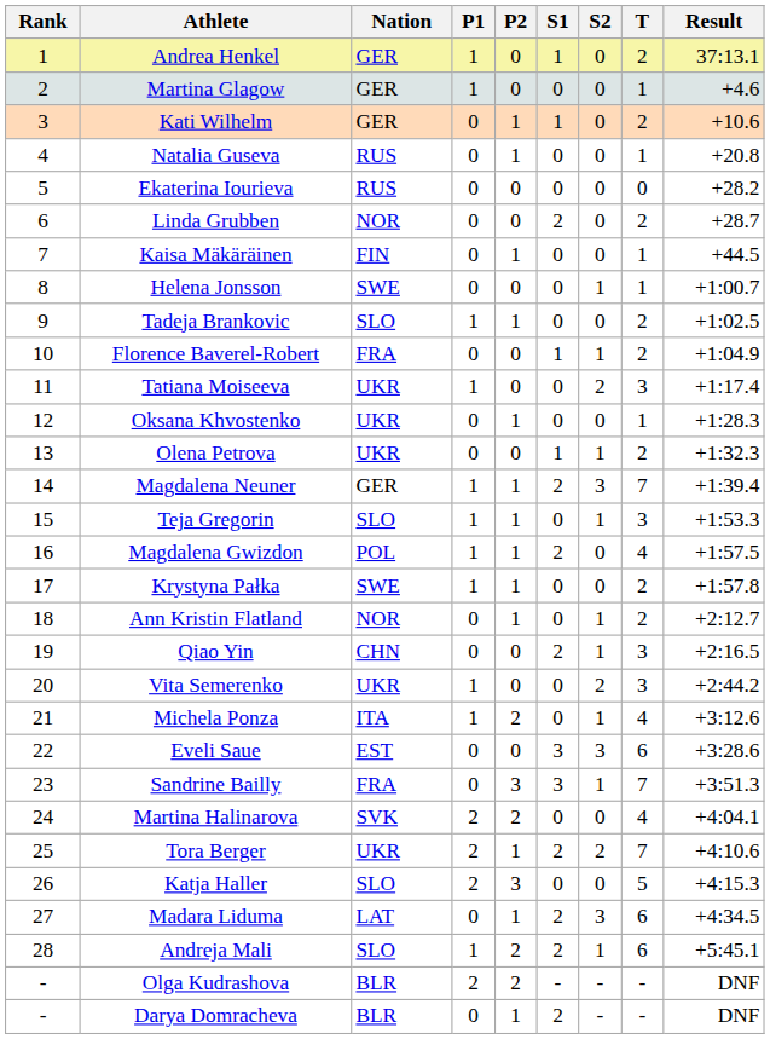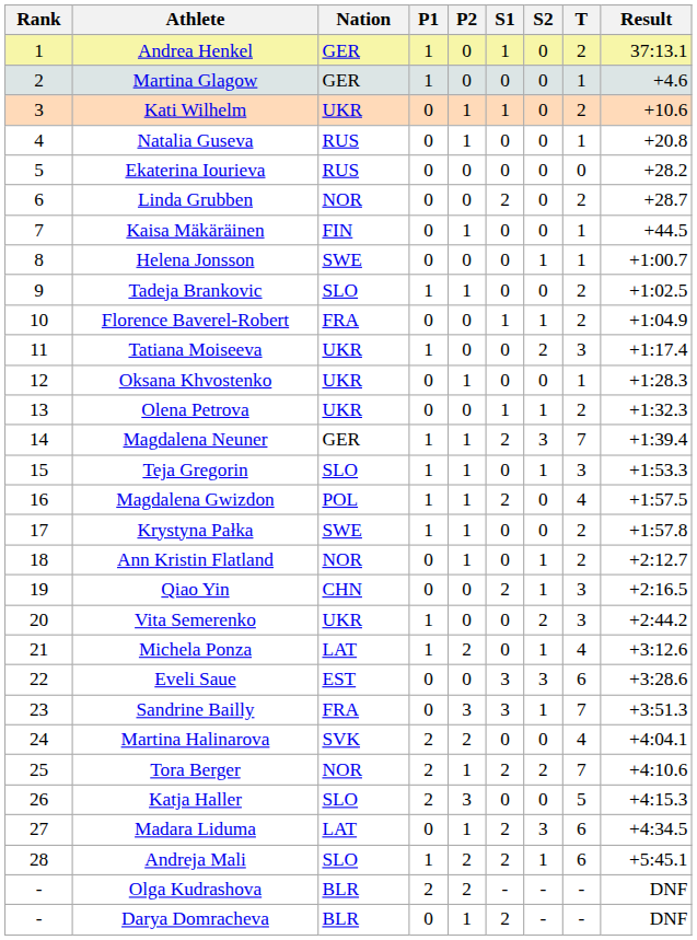Kati Wilhelm | Nation: GER -> UKR
Michela Ponza | Nation: ITA -> LAT
Tora Berger | Nation: UKR -> NOR
